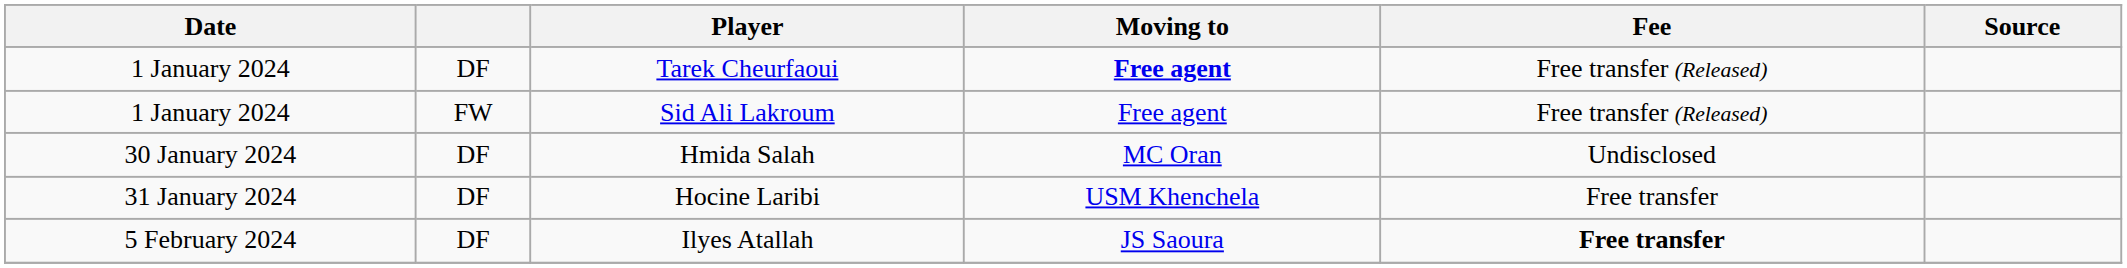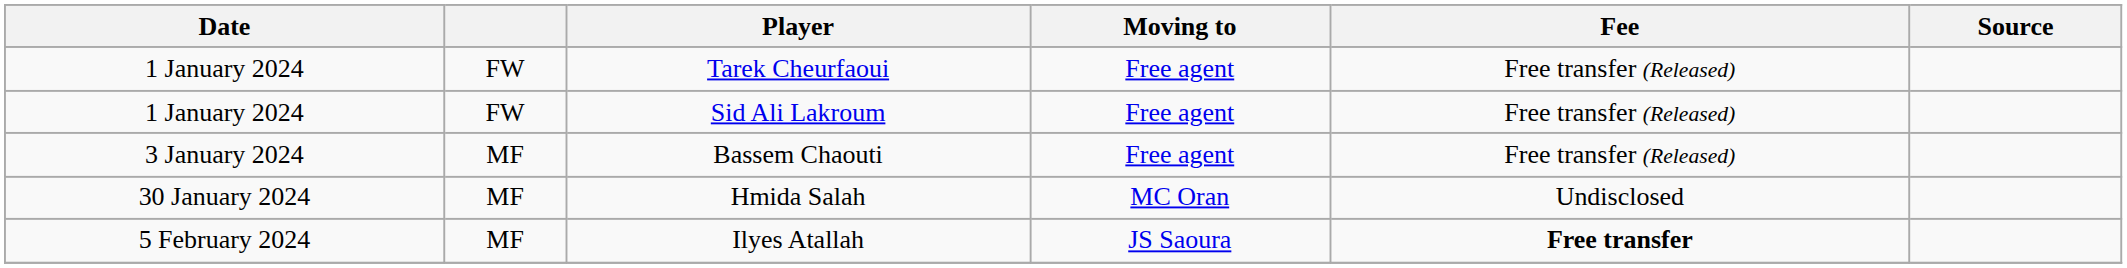Tarek Cheurfaoui | column 2: DF -> FW
Tarek Cheurfaoui | Moving to: bold -> normal
+ row: 3 January 2024 | MF | Bassem Chaouti | Free agent | Free transfer (Released)
Hmida Salah | column 2: DF -> MF
- row: 31 January 2024 | DF | Hocine Laribi | USM Khenchela | Free transfer
Ilyes Atallah | column 2: DF -> MF
